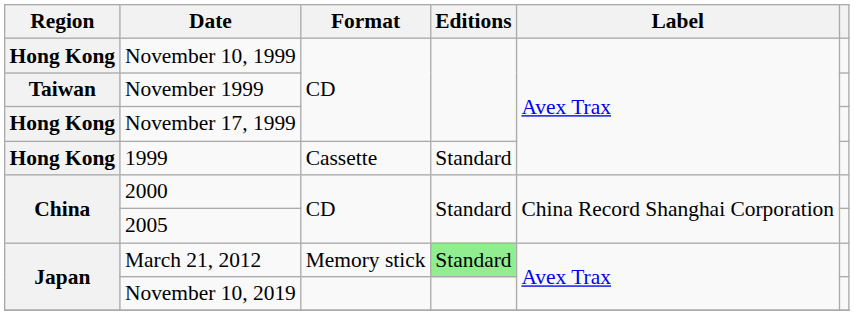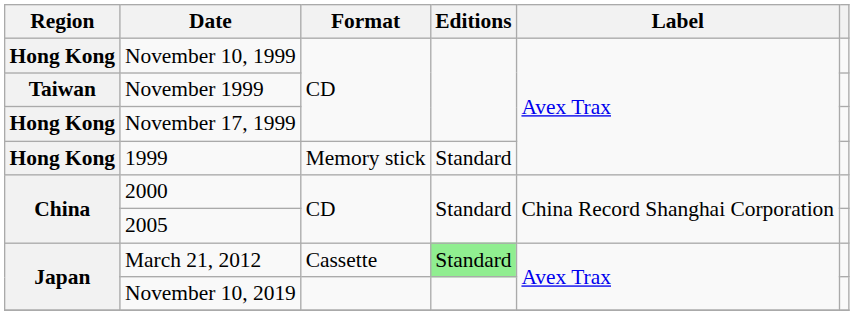1999 | Format: Cassette -> Memory stick
March 21, 2012 | Format: Memory stick -> Cassette
